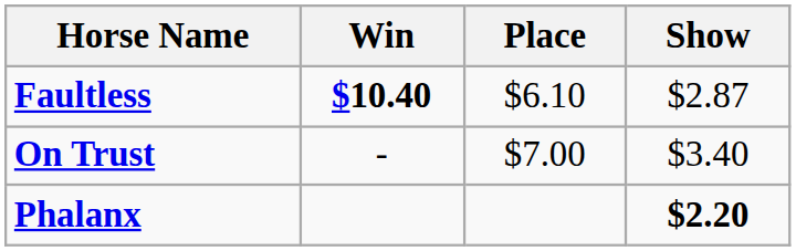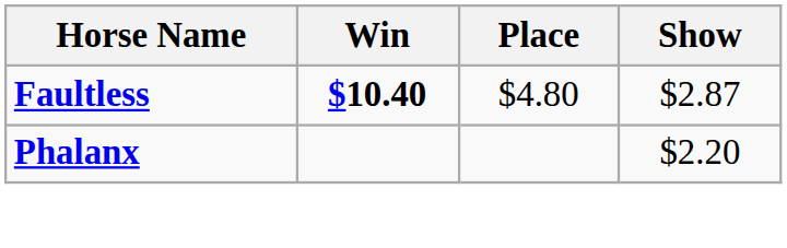Faultless | Place: $6.10 -> $4.80
- row: On Trust | - | $7.00 | $3.40
Phalanx | Show: bold -> normal
